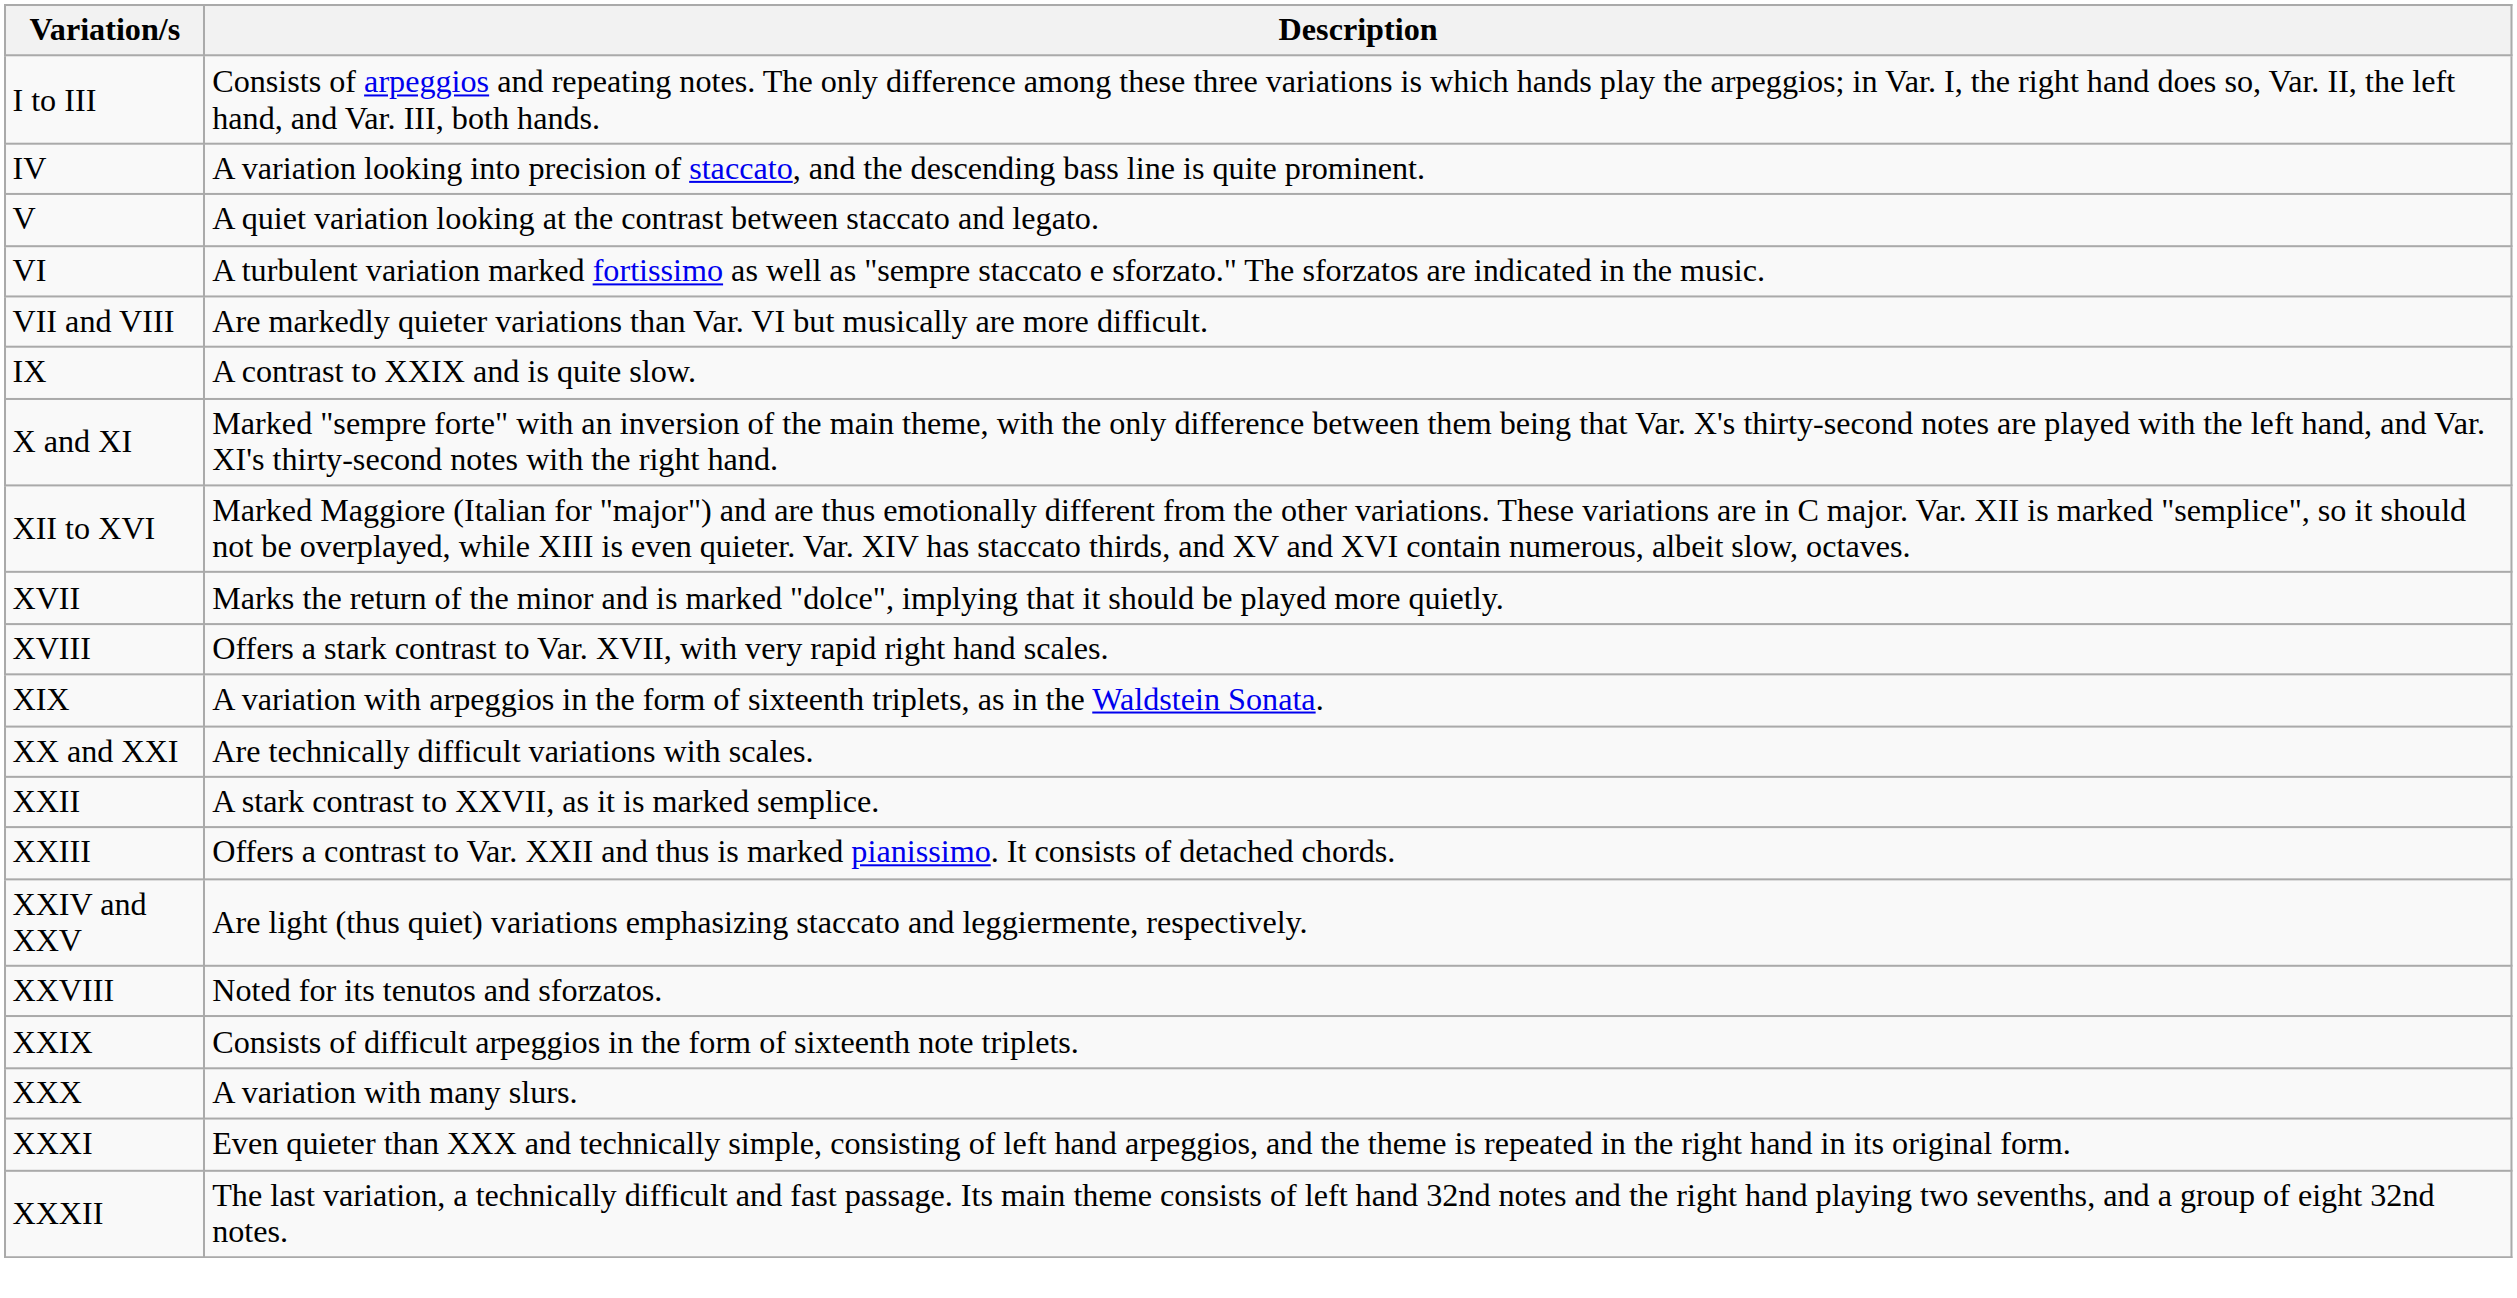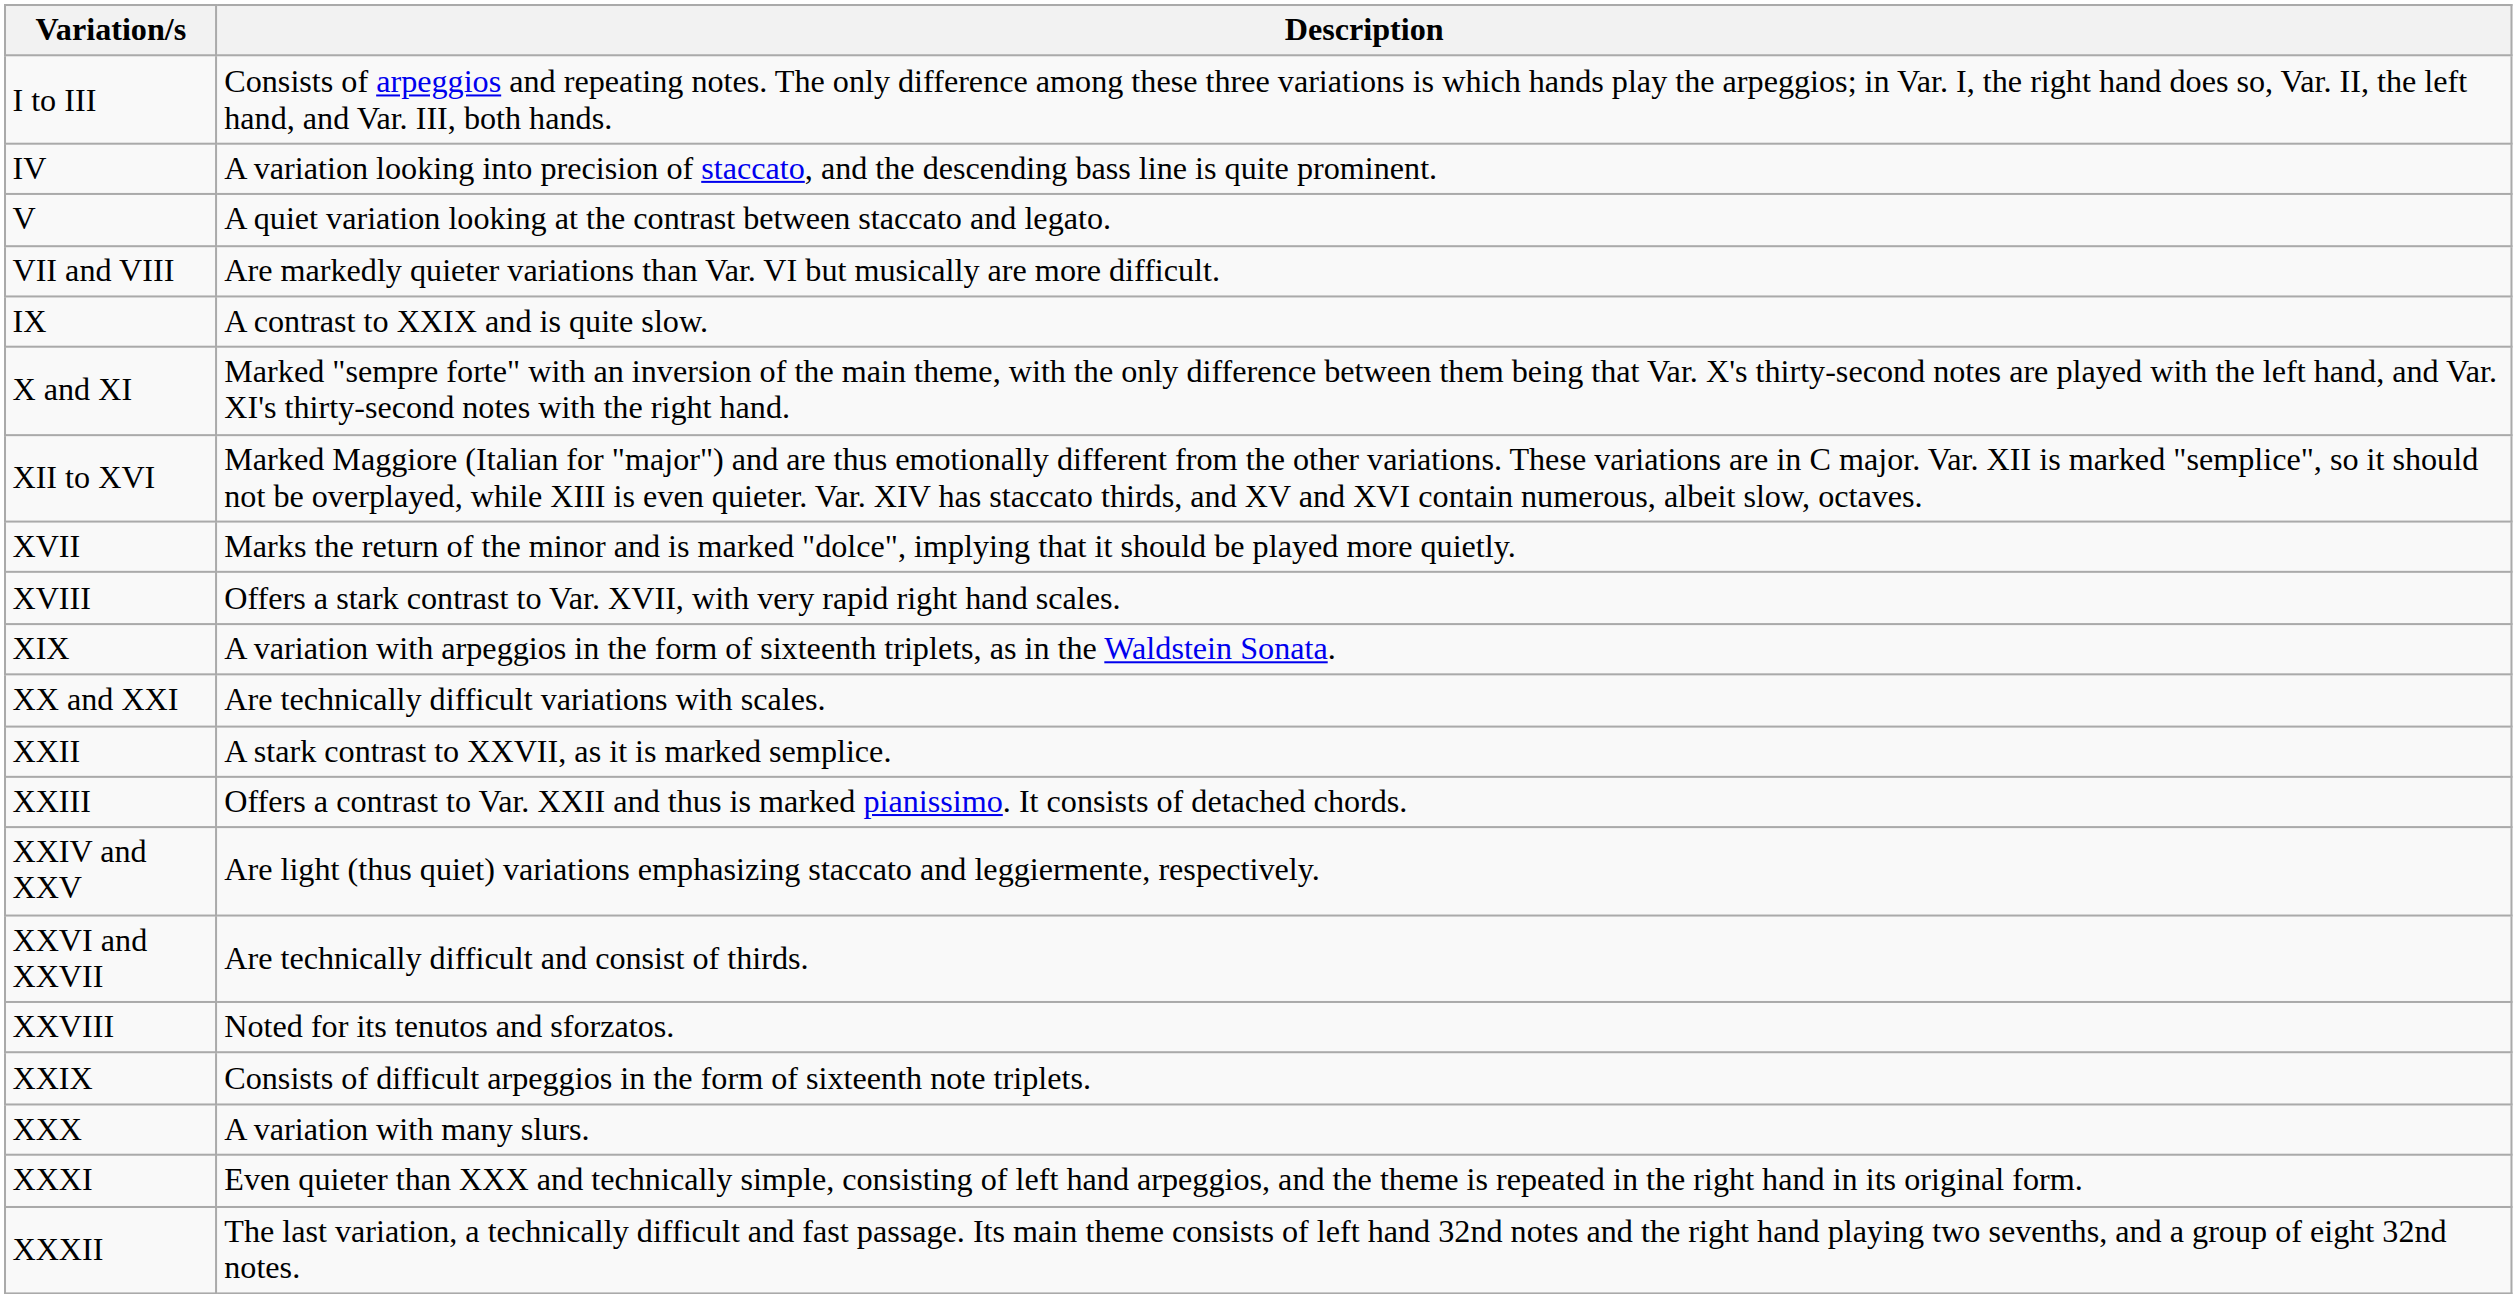- row: VI | A turbulent variation marked fortissimo as well as "sempre staccato e sforzato." The sforzatos are indicated in the music.
+ row: XXVI and XXVII | Are technically difficult and consist of thirds.
